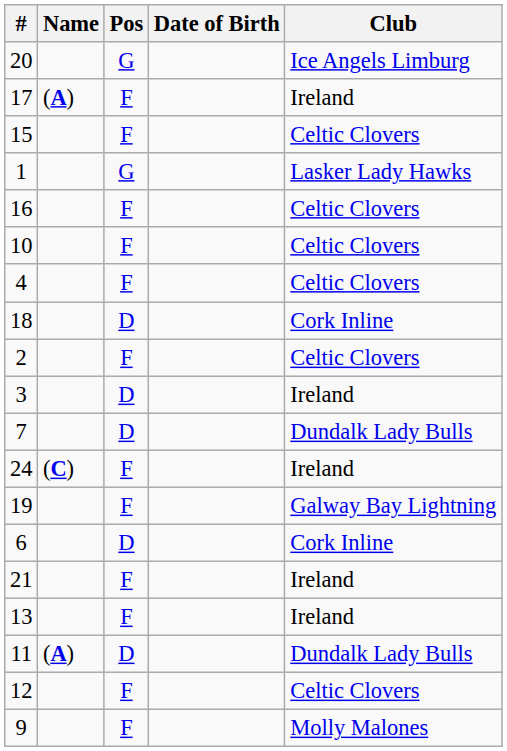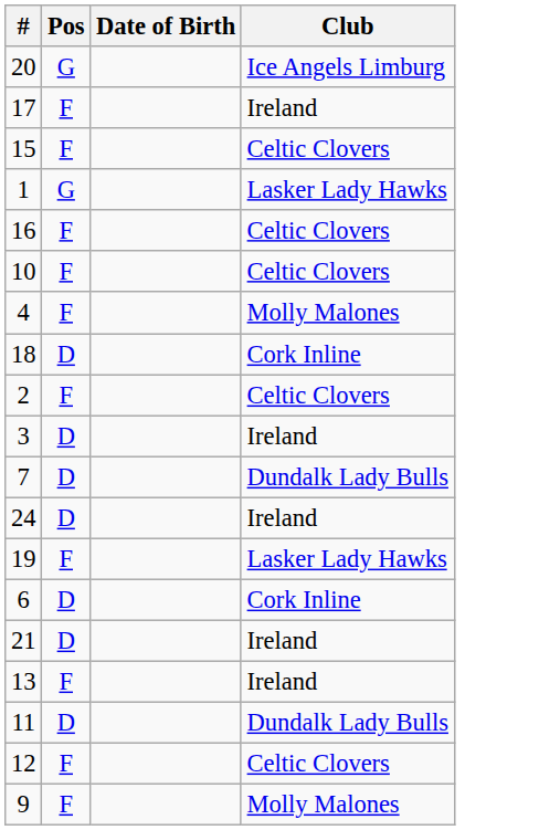- column: Name | (A) | (C) | (A)
4 | Club: Celtic Clovers -> Molly Malones
24 | Pos: F -> D
19 | Club: Galway Bay Lightning -> Lasker Lady Hawks
21 | Pos: F -> D
